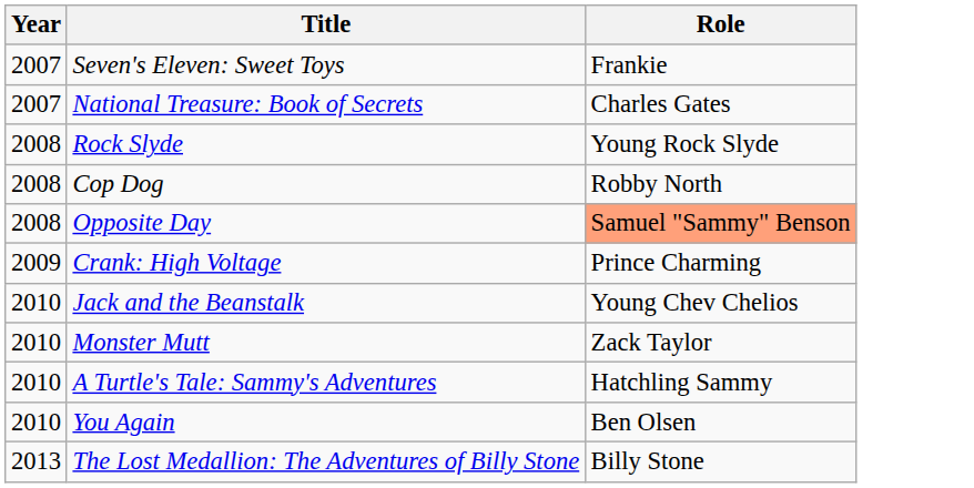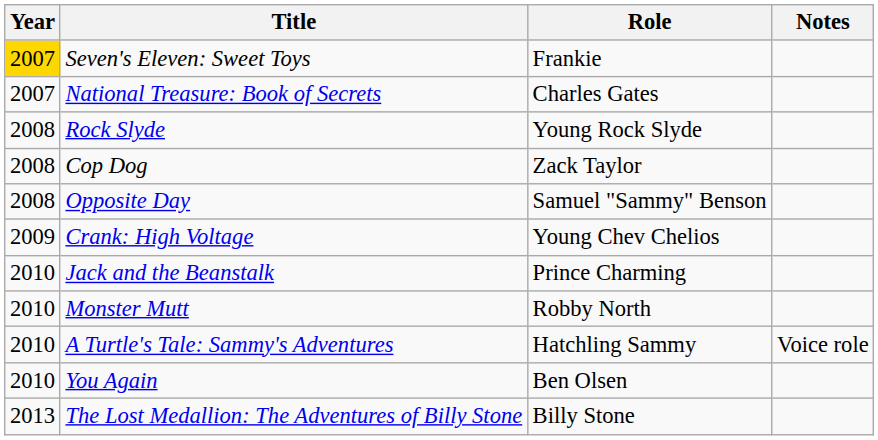+ column: Notes | Voice role
Seven's Eleven: Sweet Toys | Year: no background -> gold background
Cop Dog | Role: Robby North -> Zack Taylor
Opposite Day | Role: lightsalmon background -> no background
Crank: High Voltage | Role: Prince Charming -> Young Chev Chelios
Jack and the Beanstalk | Role: Young Chev Chelios -> Prince Charming
Monster Mutt | Role: Zack Taylor -> Robby North
